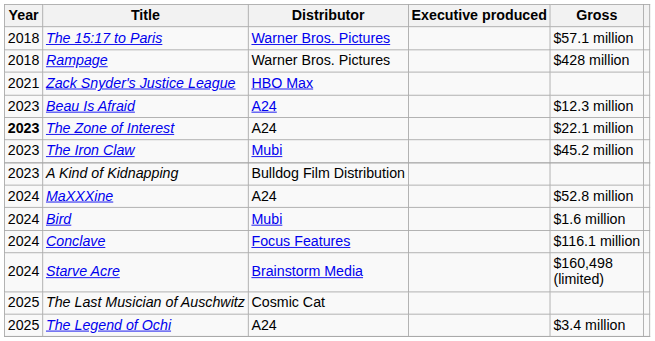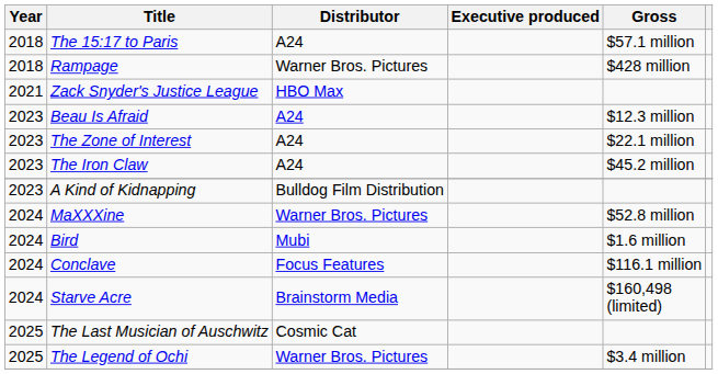The 15:17 to Paris | Distributor: Warner Bros. Pictures -> A24
The Zone of Interest | Year: bold -> normal
The Iron Claw | Distributor: Mubi -> A24
MaXXXine | Distributor: A24 -> Warner Bros. Pictures
The Legend of Ochi | Distributor: A24 -> Warner Bros. Pictures
